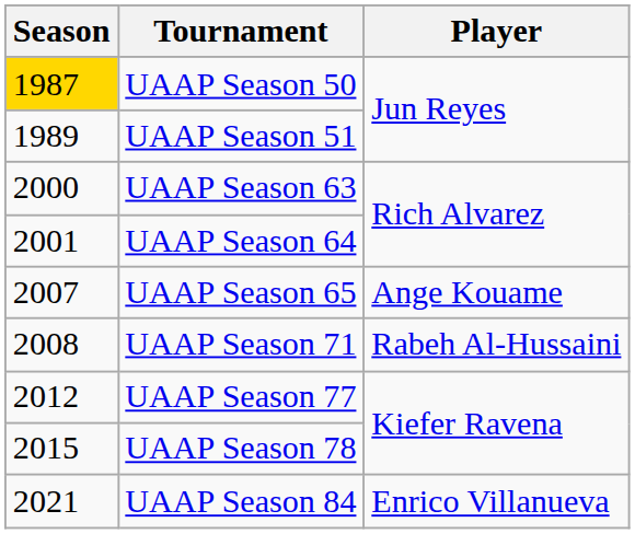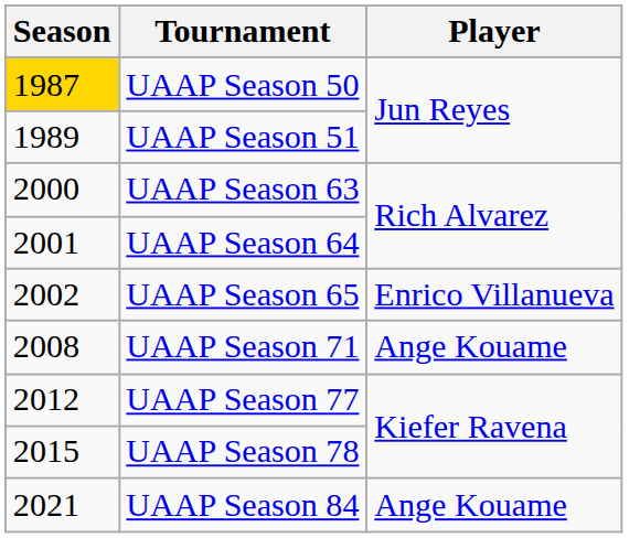UAAP Season 65 | Season: 2007 -> 2002
UAAP Season 65 | Player: Ange Kouame -> Enrico Villanueva
UAAP Season 71 | Player: Rabeh Al-Hussaini -> Ange Kouame
UAAP Season 84 | Player: Enrico Villanueva -> Ange Kouame
